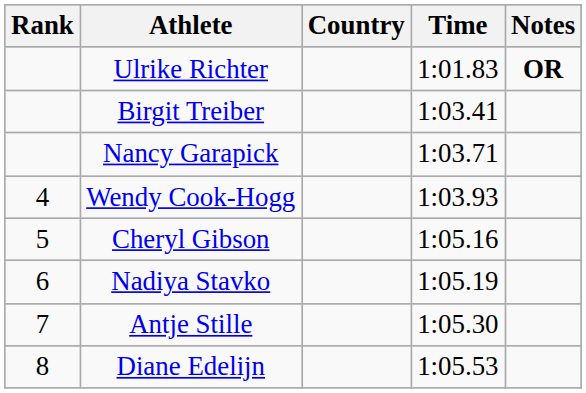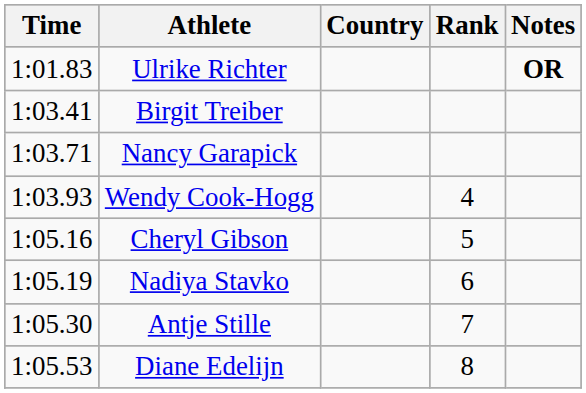columns swapped: Rank <-> Time
